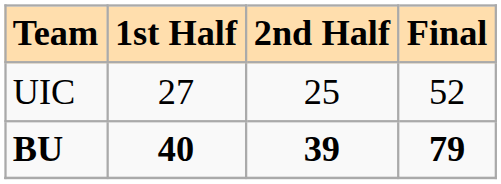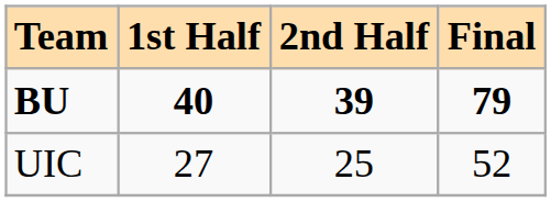rows swapped: UIC <-> BU
